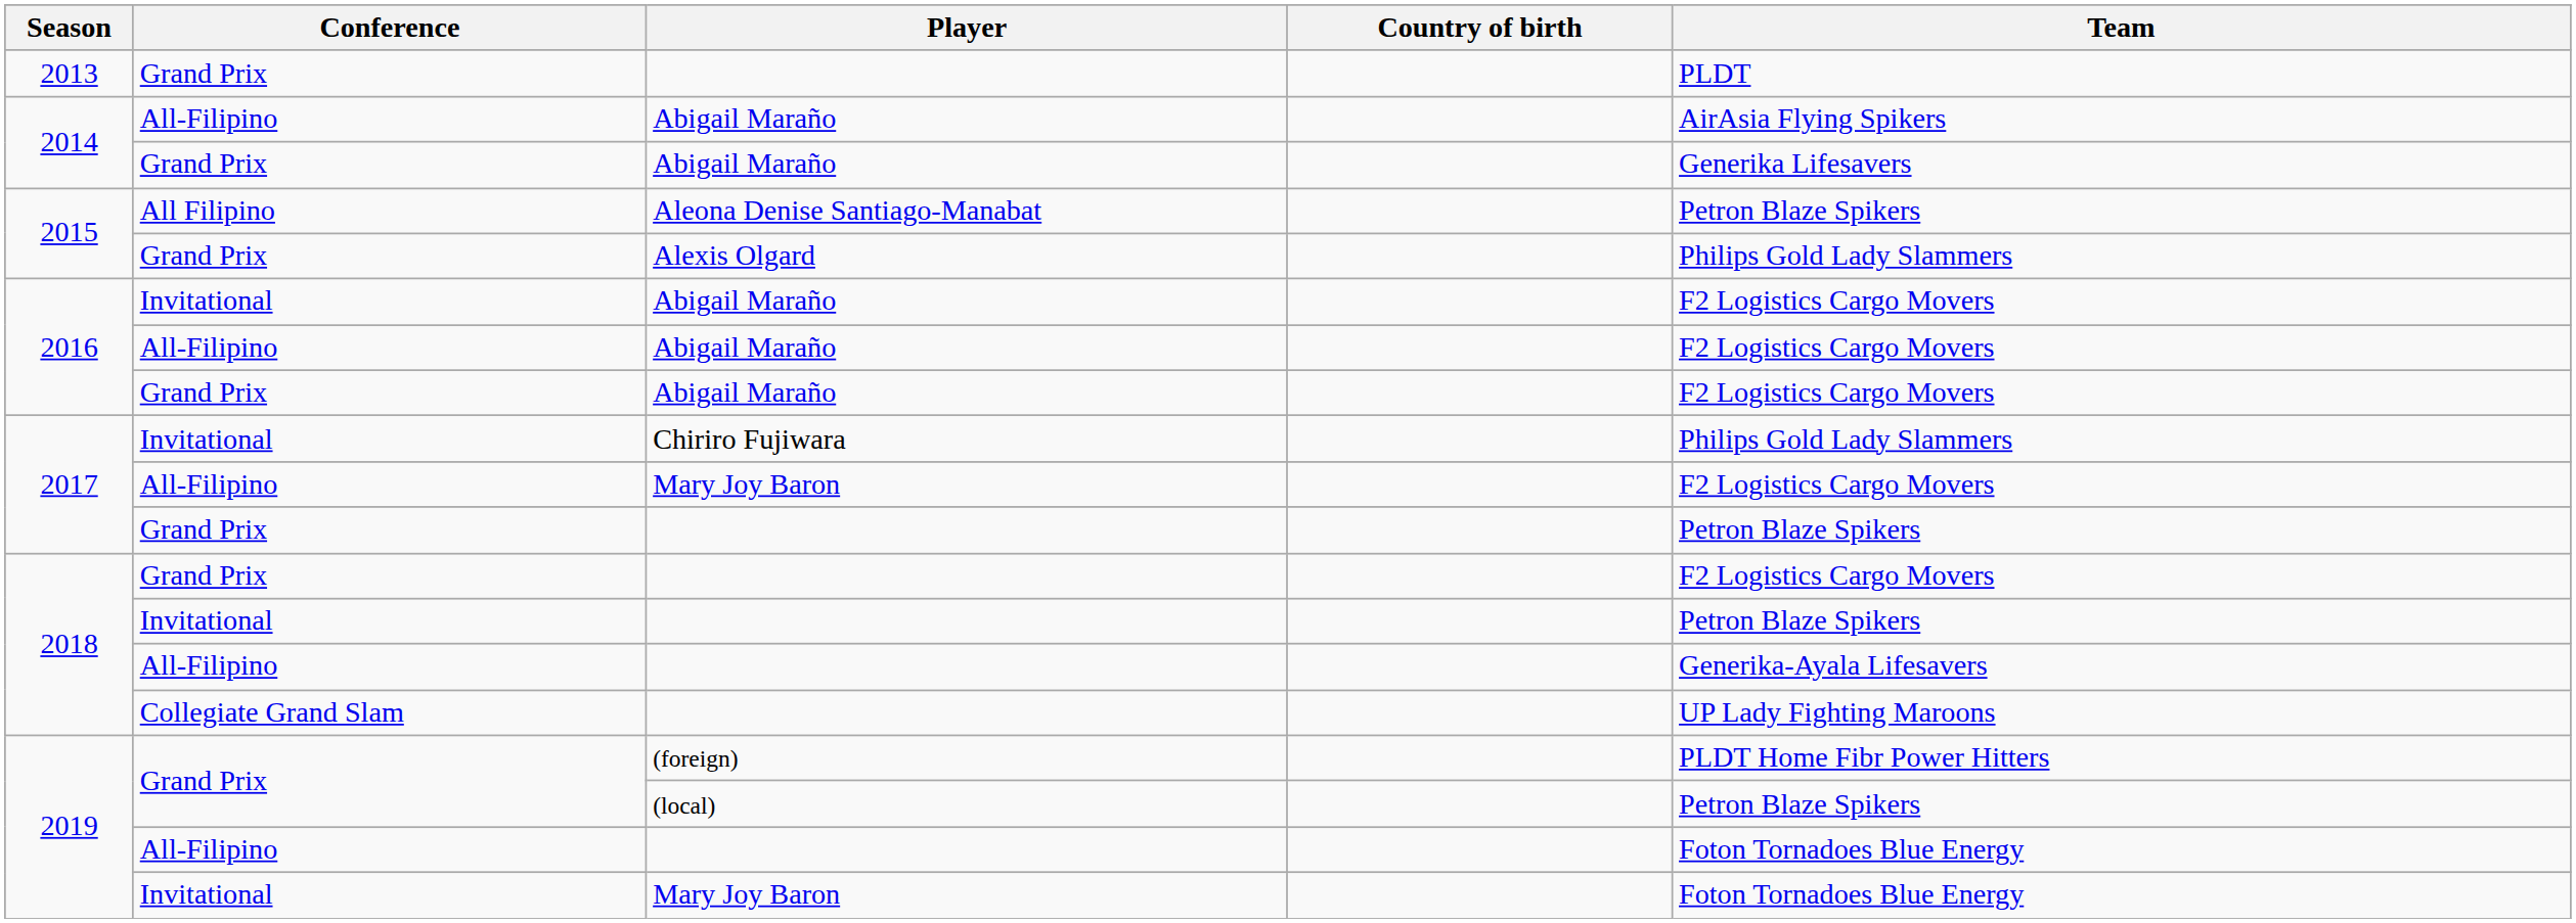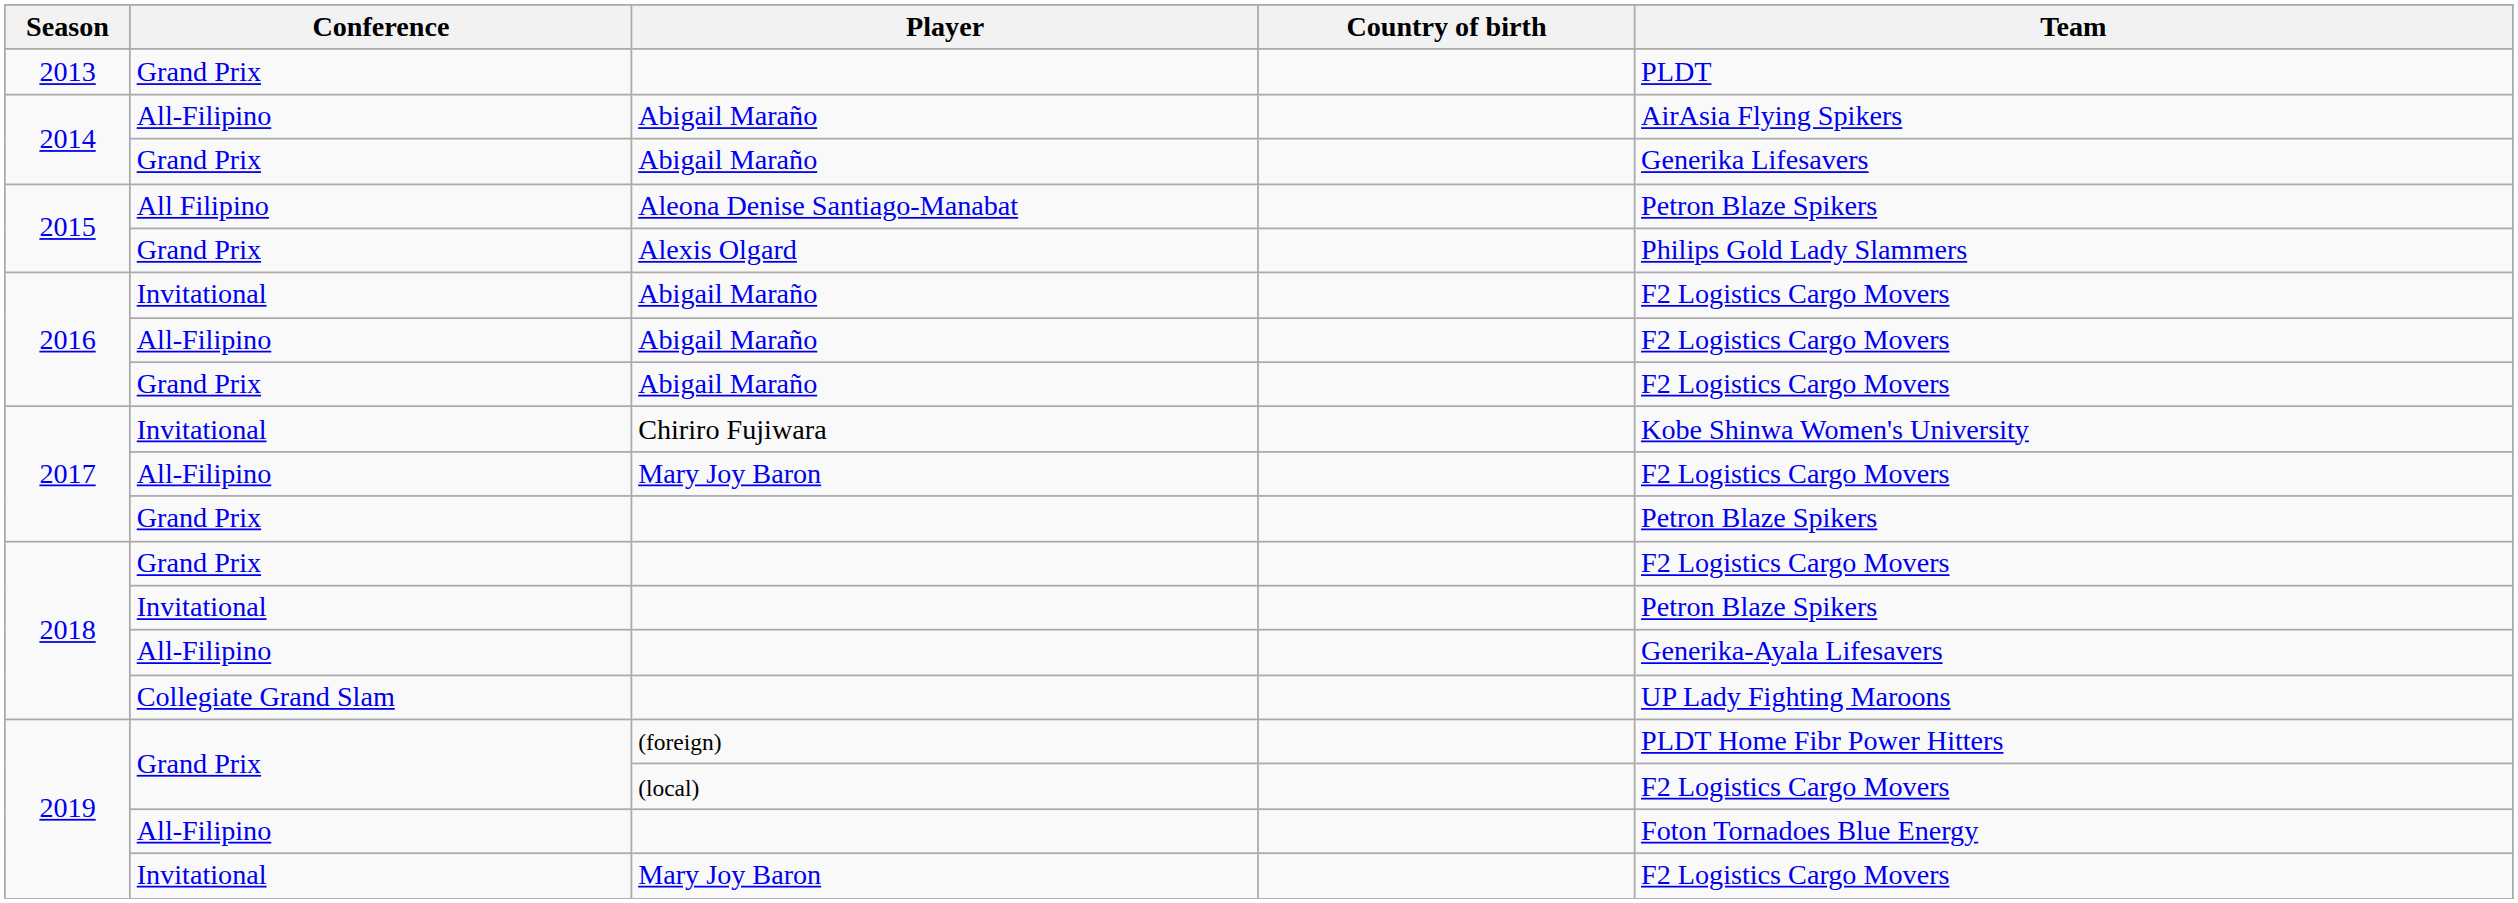Chiriro Fujiwara | Team: Philips Gold Lady Slammers -> Kobe Shinwa Women's University
(local) | Team: Petron Blaze Spikers -> F2 Logistics Cargo Movers
Invitational / Mary Joy Baron | Team: Foton Tornadoes Blue Energy -> F2 Logistics Cargo Movers
